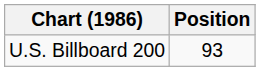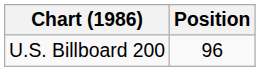U.S. Billboard 200 | Position: 93 -> 96
